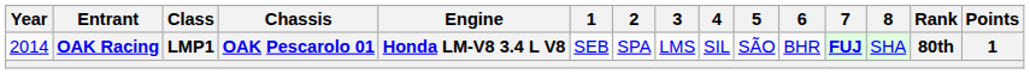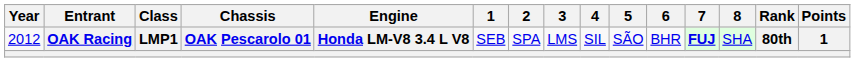OAK Racing | Year: 2014 -> 2012
